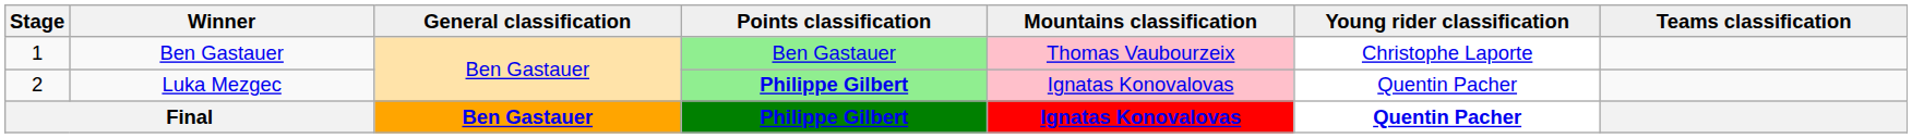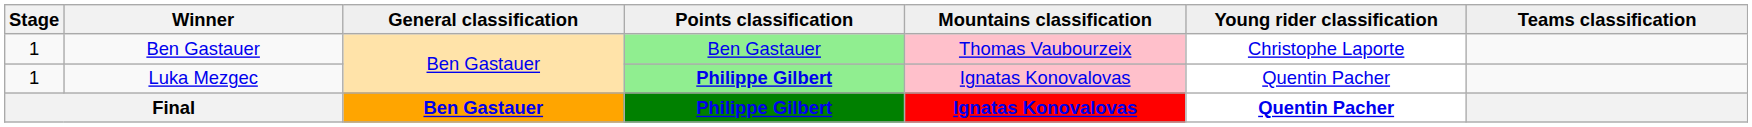Luka Mezgec | Stage: 2 -> 1
